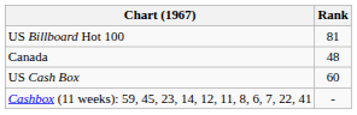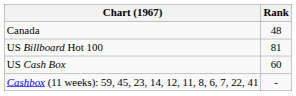rows swapped: Canada <-> US Billboard Hot 100
